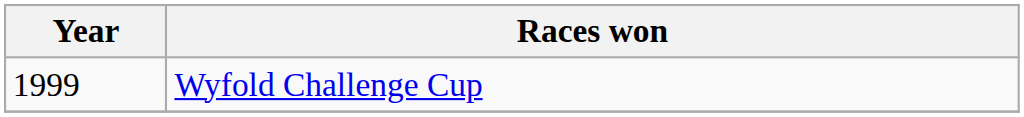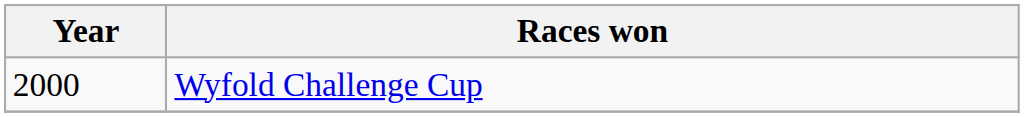Wyfold Challenge Cup | Year: 1999 -> 2000
